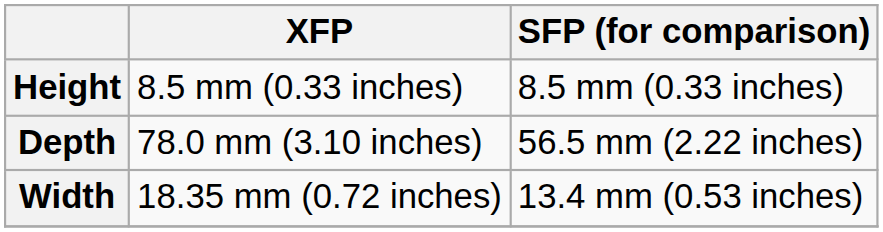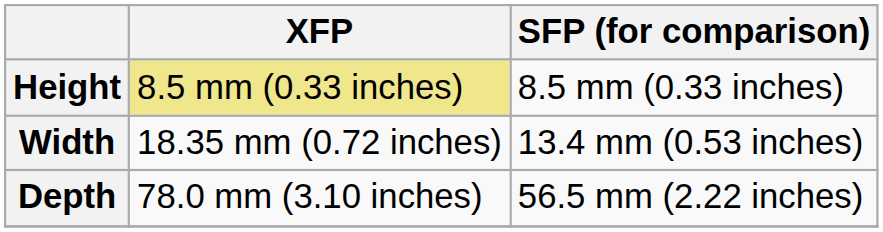Height | XFP: no background -> khaki background
rows swapped: Width <-> Depth
